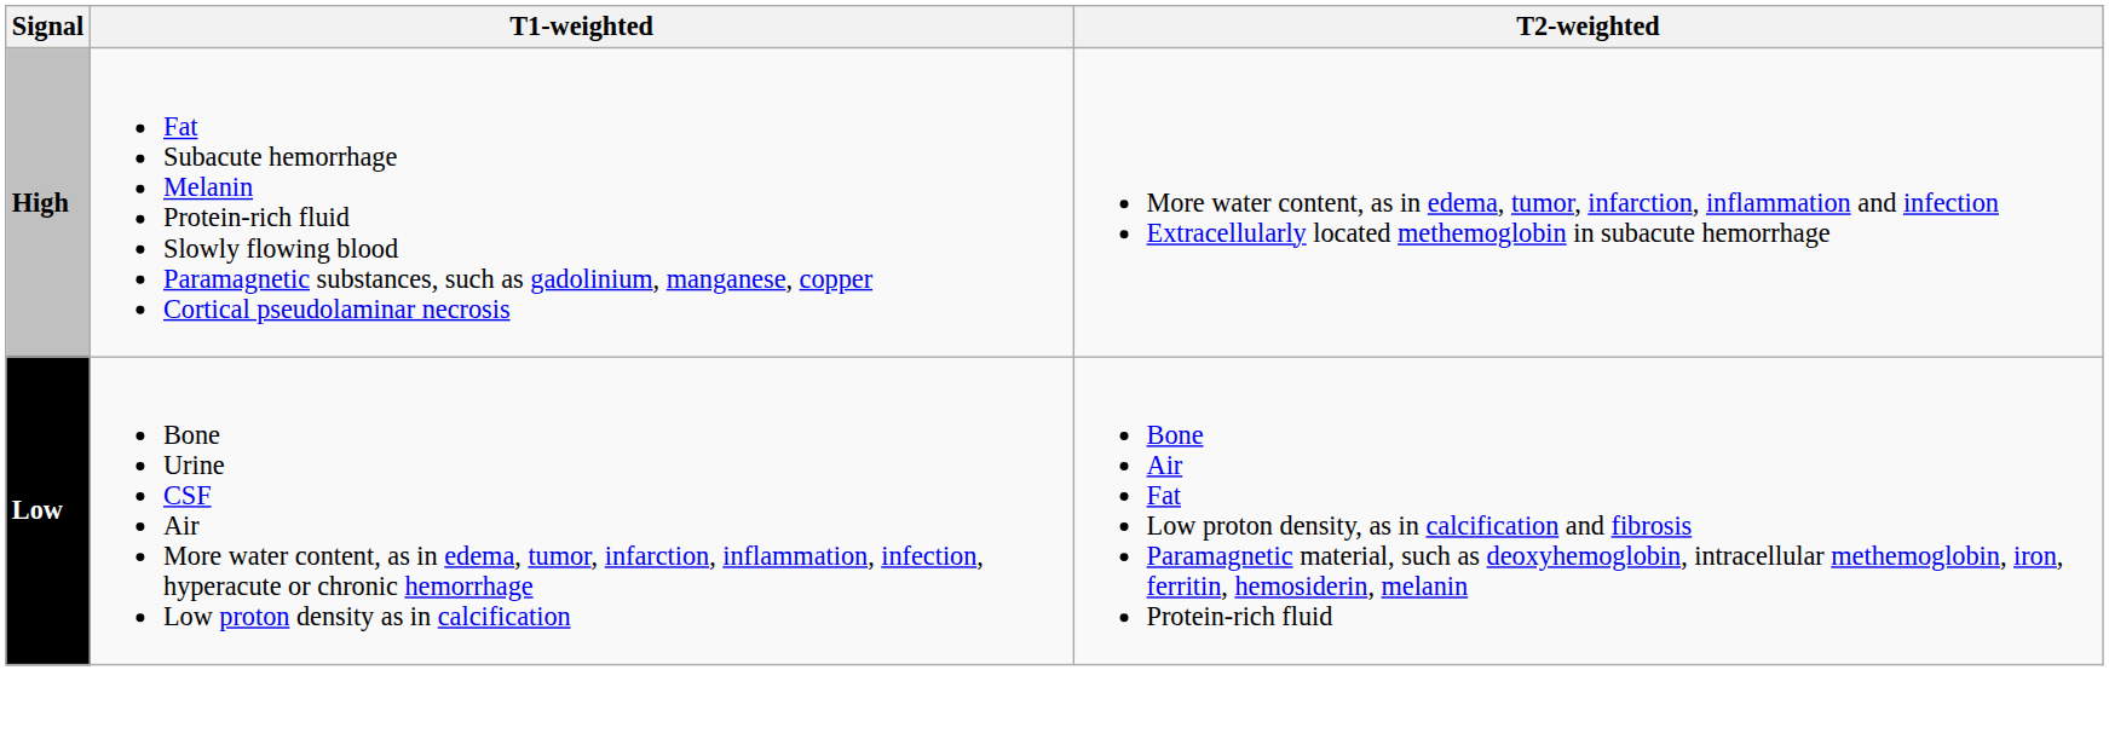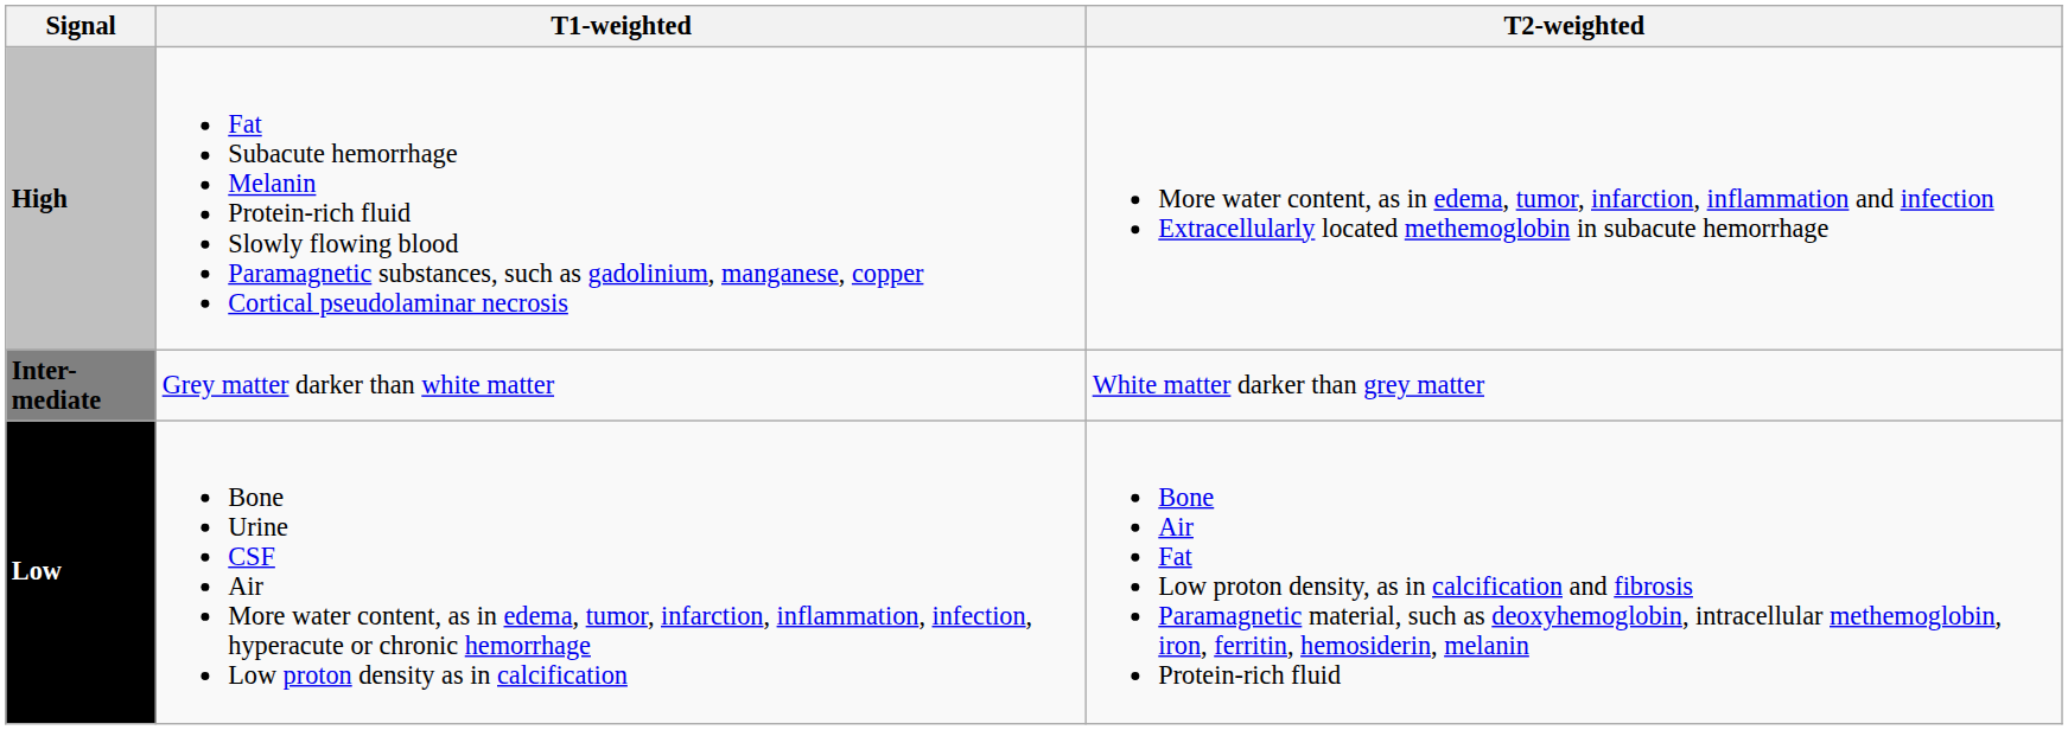+ row: Inter- mediate | Grey matter darker than white matter | White matter darker than grey matter
